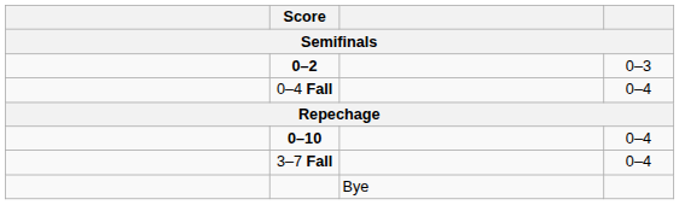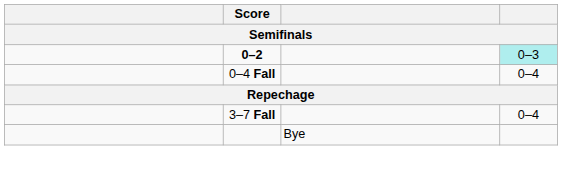0–2 | column 4: no background -> paleturquoise background
- row: 0–10 | 0–4
